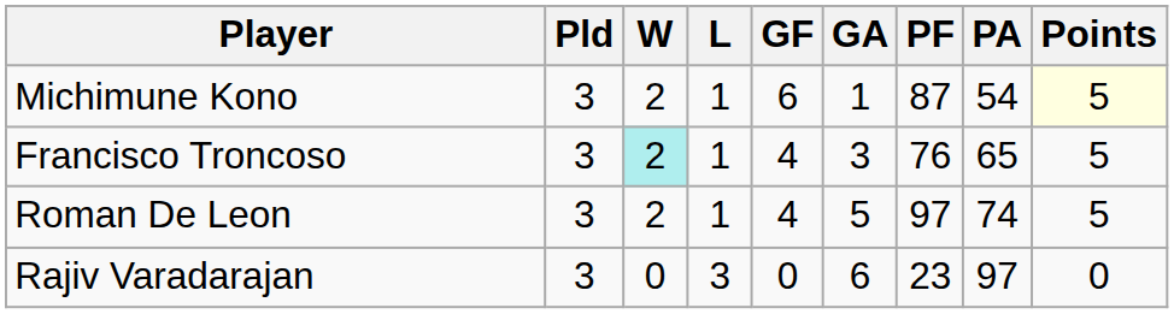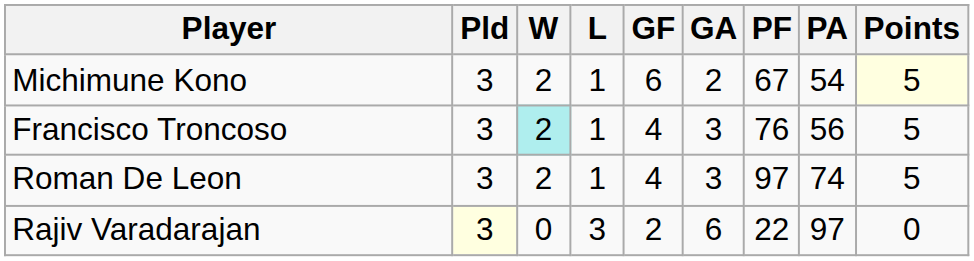Michimune Kono | GA: 1 -> 2
Michimune Kono | PF: 87 -> 67
Francisco Troncoso | PA: 65 -> 56
Roman De Leon | GA: 5 -> 3
Rajiv Varadarajan | Pld: no background -> lightyellow background
Rajiv Varadarajan | GF: 0 -> 2
Rajiv Varadarajan | PF: 23 -> 22
